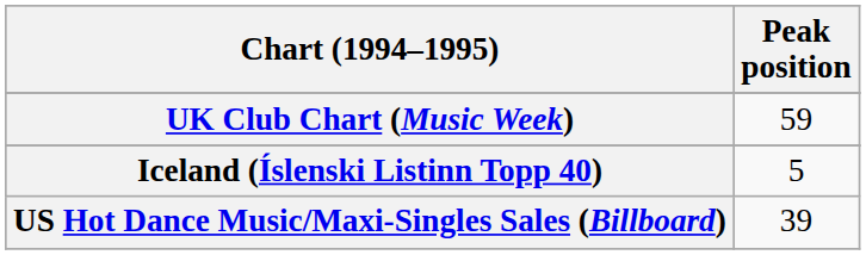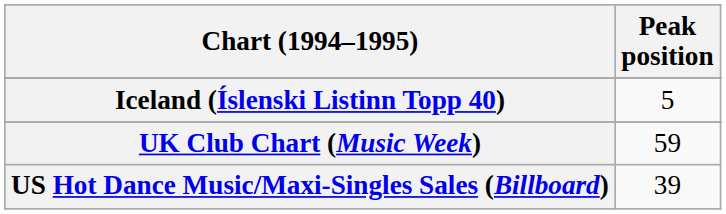rows swapped: Iceland (Íslenski Listinn Topp 40) <-> UK Club Chart (Music Week)
